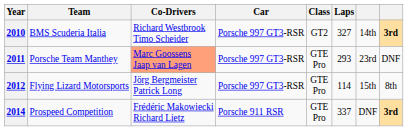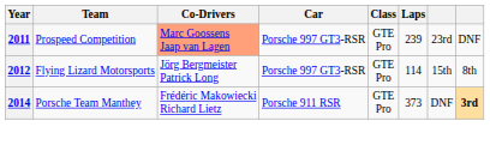- row: 2010 | BMS Scuderia Italia | Richard Westbrook Timo Scheider | Porsche 997 GT3-RSR | GT2 | 327 | 14th | 3rd
2011 | Team: Porsche Team Manthey -> Prospeed Competition
2011 | Laps: 293 -> 239
2014 | Team: Prospeed Competition -> Porsche Team Manthey
2014 | Laps: 337 -> 373
